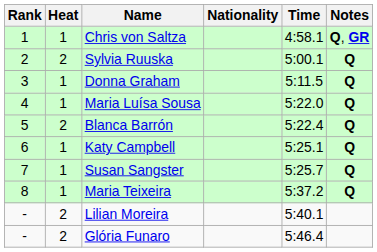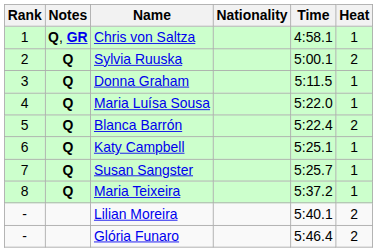columns swapped: Heat <-> Notes
